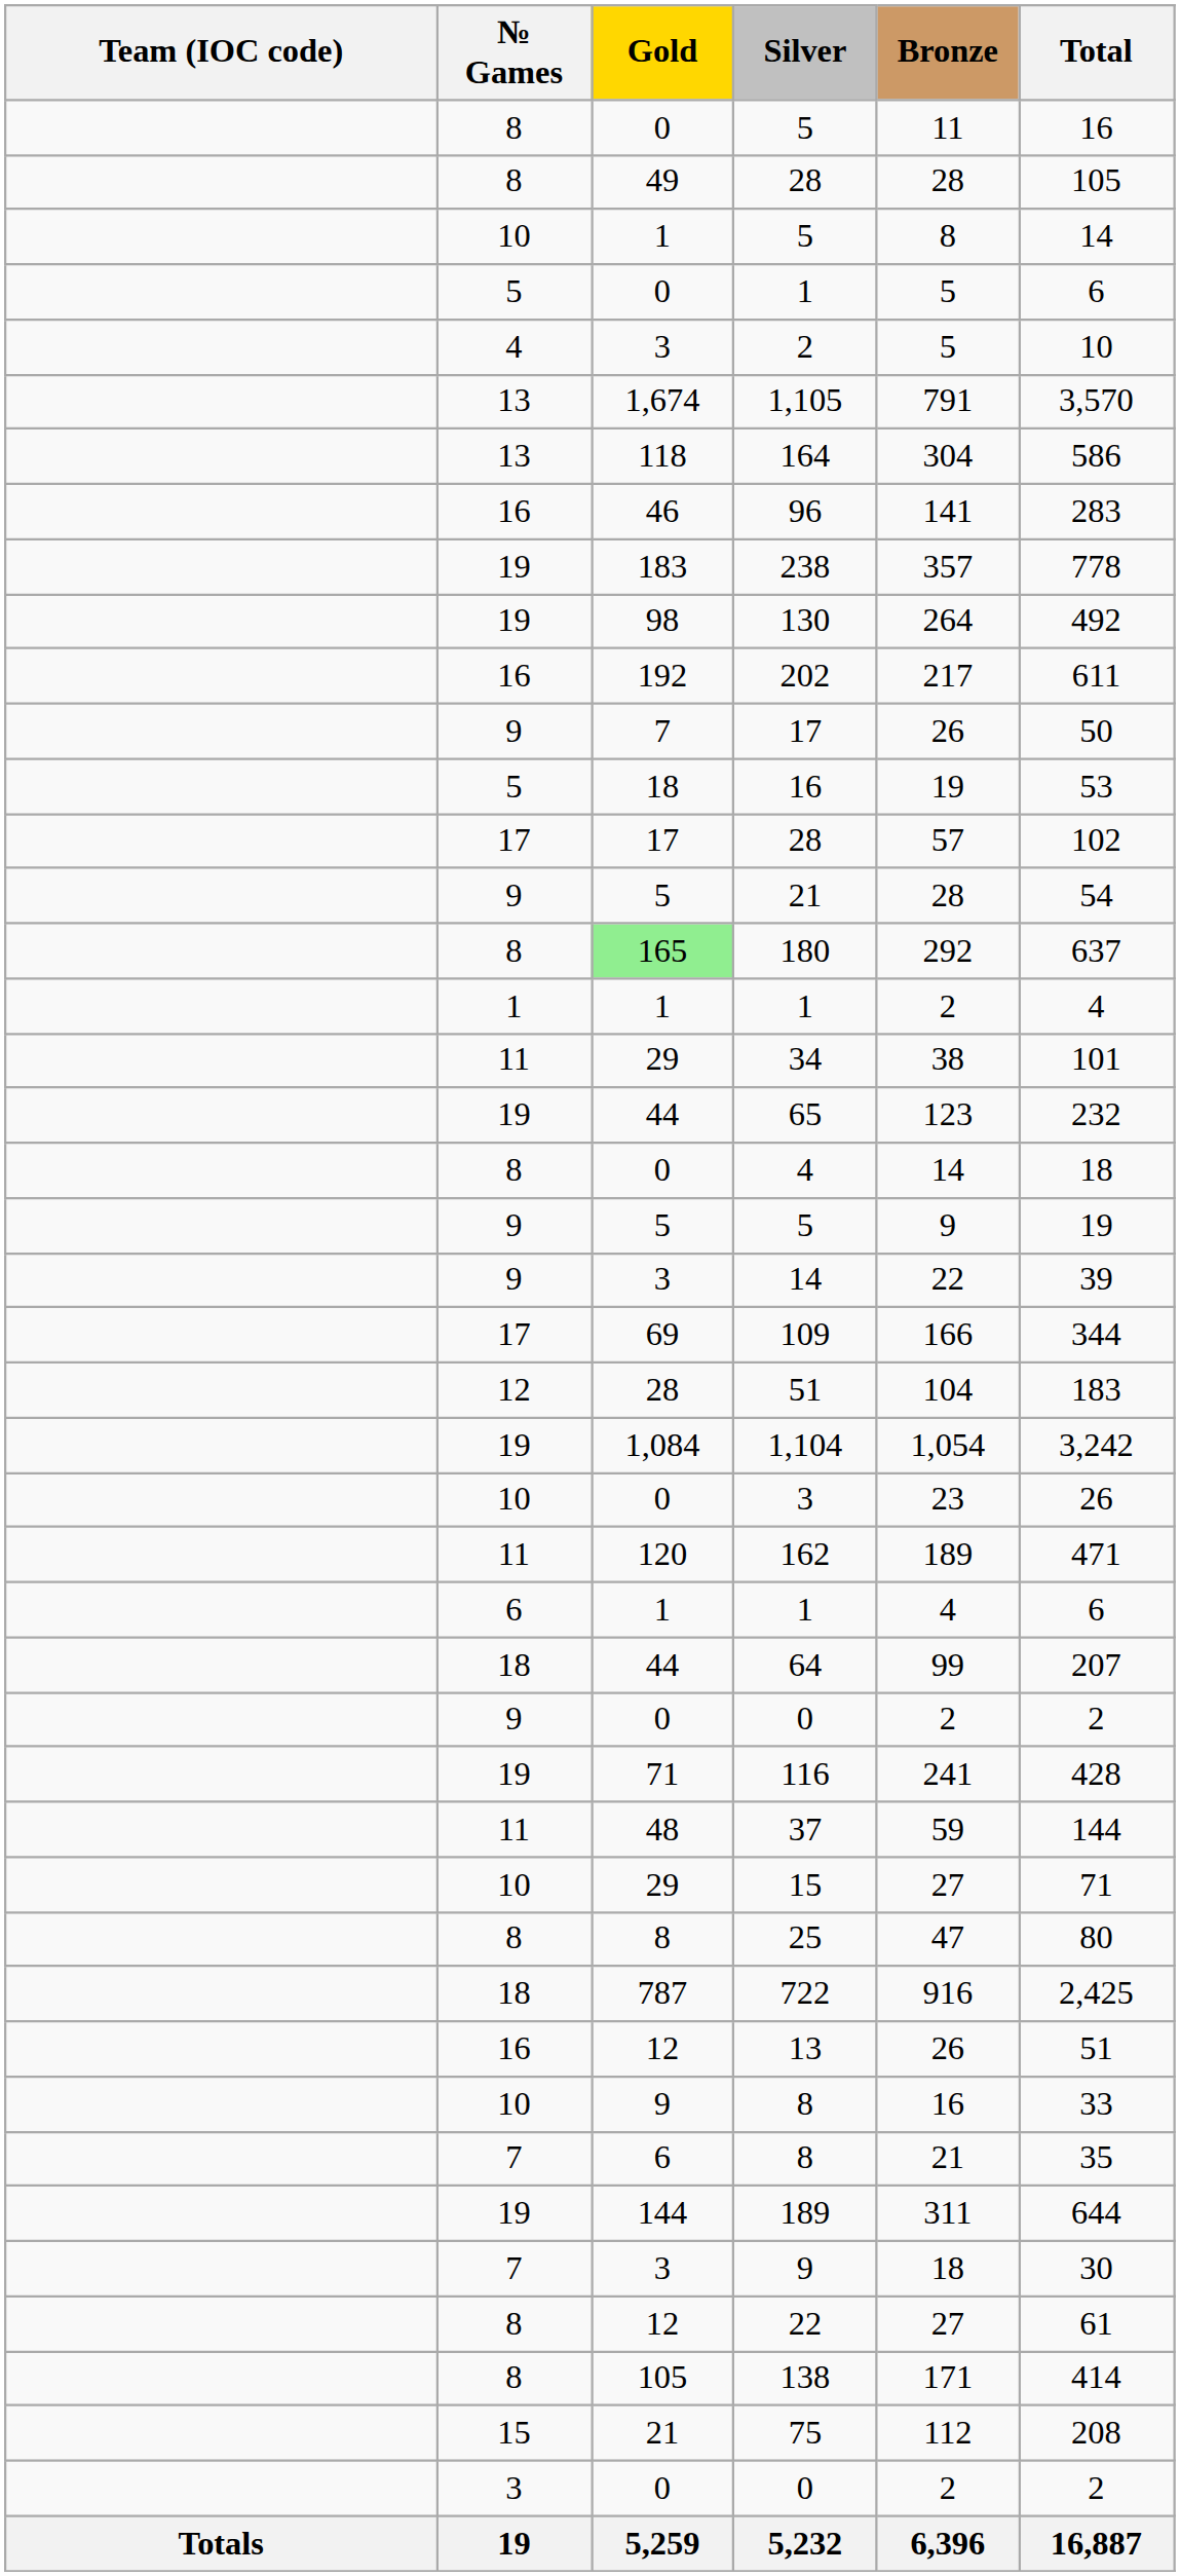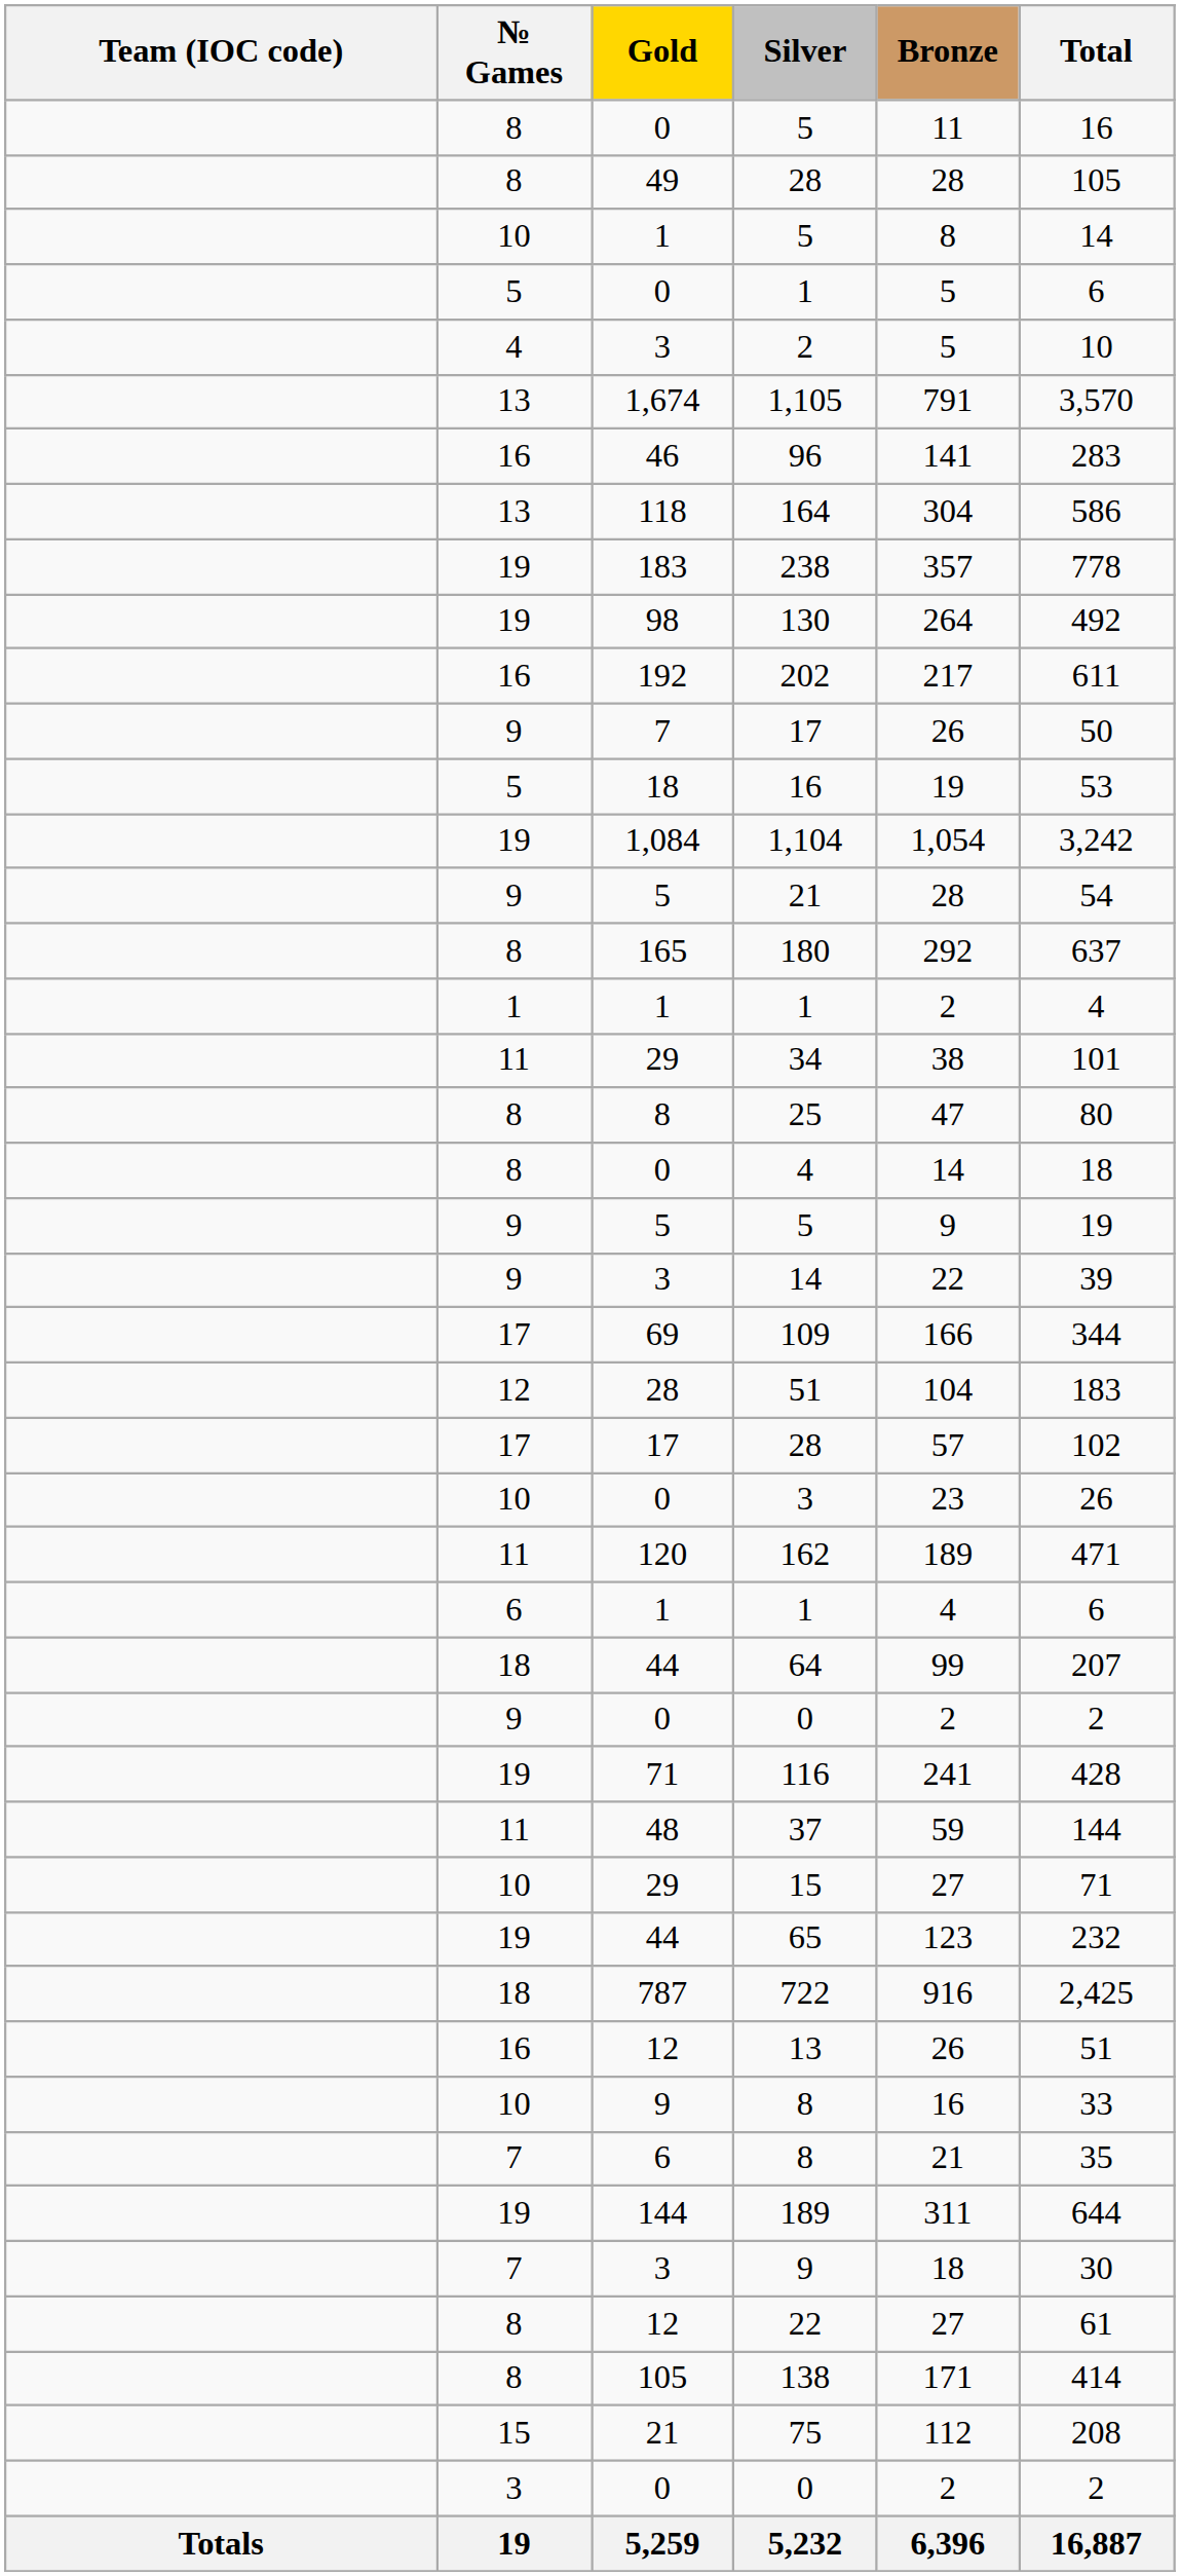rows swapped: 164 <-> 96
rows swapped: 1,104 <-> 17 / 28
180 | Gold: lightgreen background -> no background
rows swapped: 25 <-> 65
